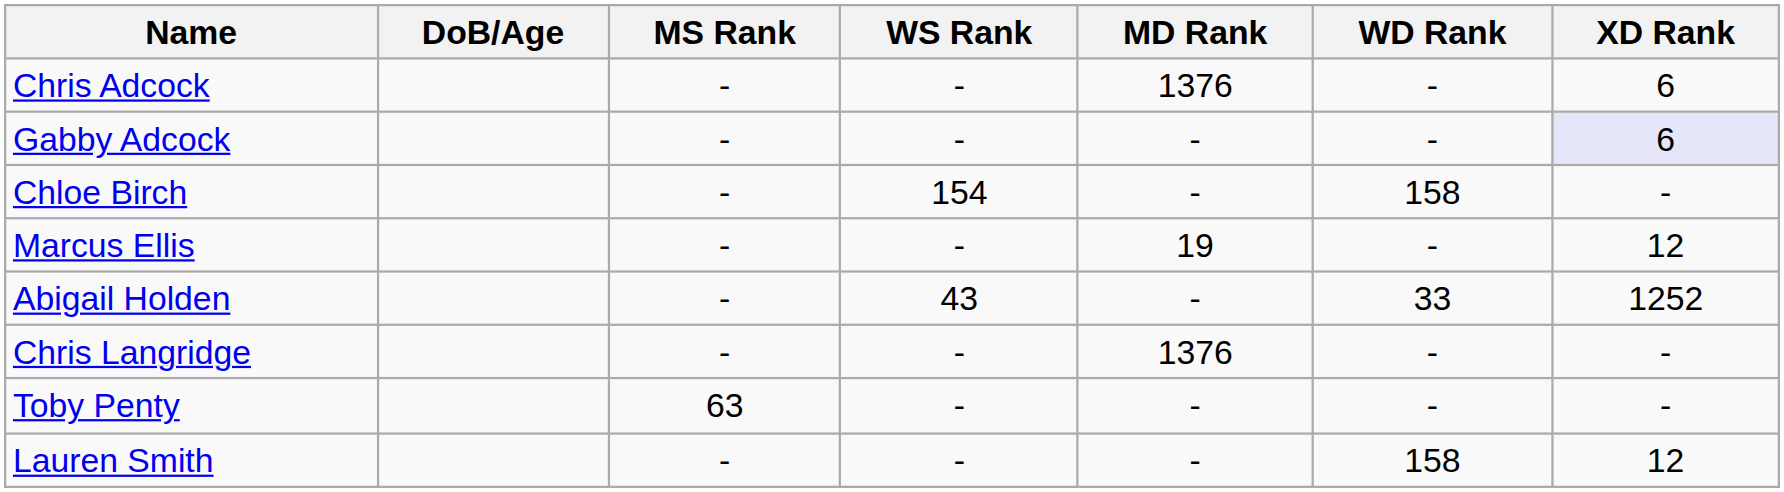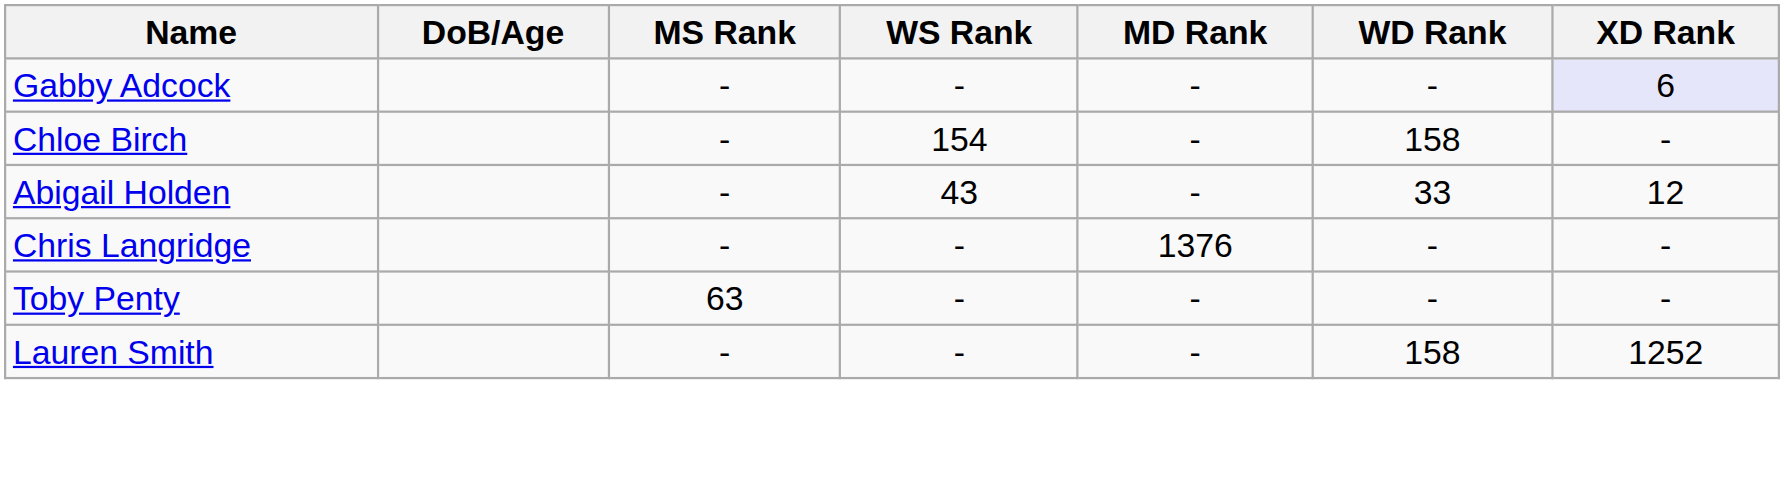- row: Chris Adcock | - | - | 1376 | - | 6
- row: Marcus Ellis | - | - | 19 | - | 12
Abigail Holden | XD Rank: 1252 -> 12
Lauren Smith | XD Rank: 12 -> 1252
